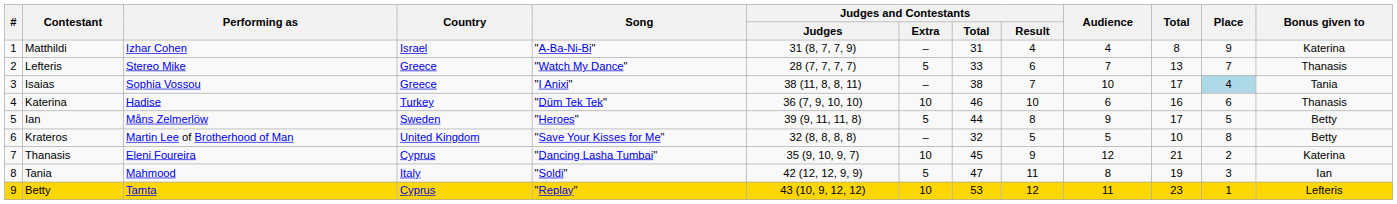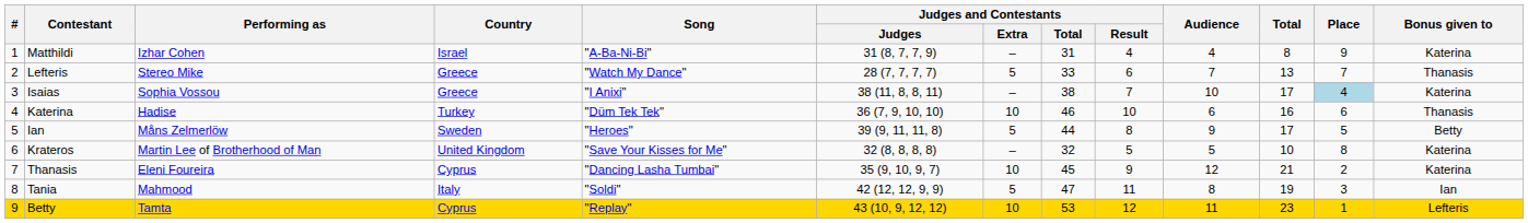Isaias | Bonus given to: Tania -> Katerina
Krateros | Bonus given to: Betty -> Katerina
